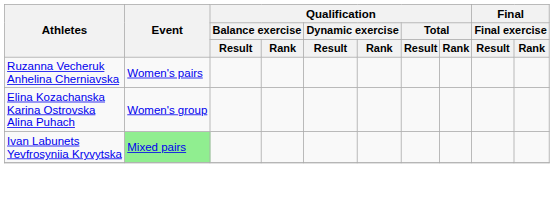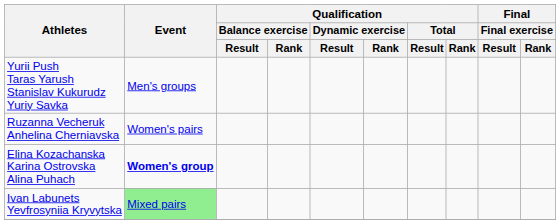+ row: Yurii Push Taras Yarush Stanislav Kukurudz Yuriy Savka | Men's groups
Elina Kozachanska Karina Ostrovska Alina Puhach | Event: normal -> bold
